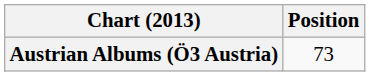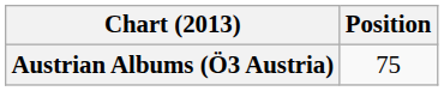Austrian Albums (Ö3 Austria) | Position: 73 -> 75
